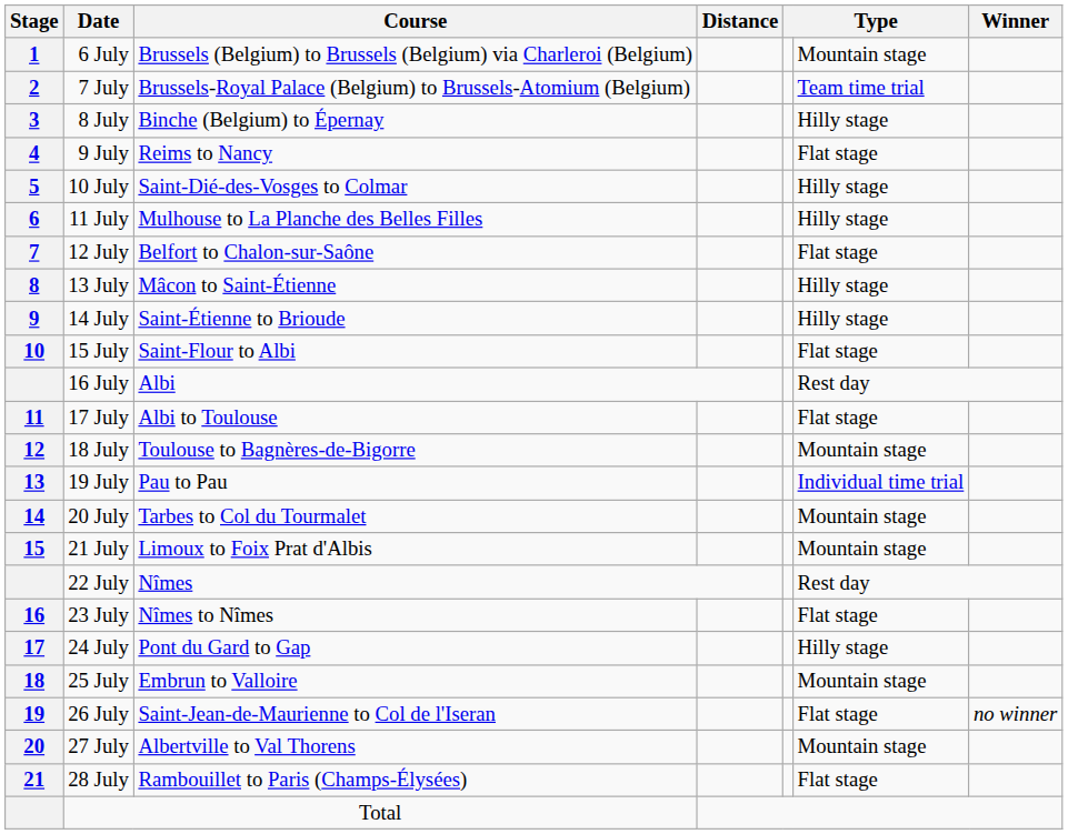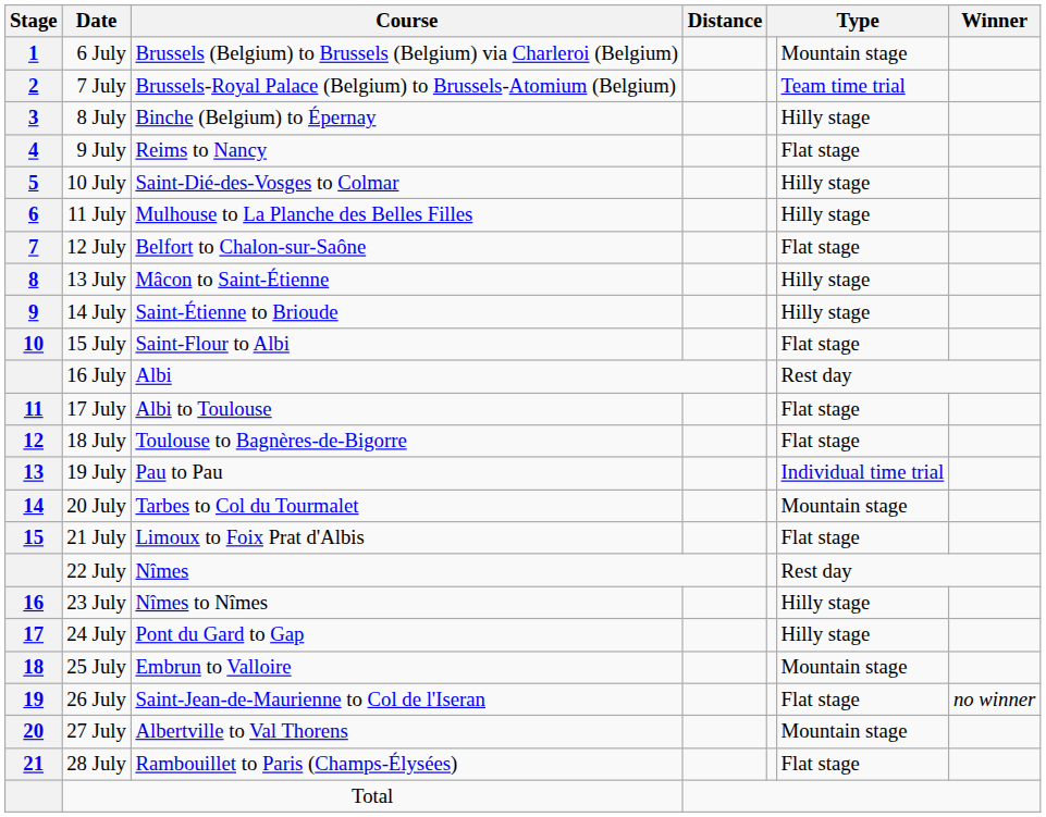18 July | column 6: Mountain stage -> Flat stage
21 July | column 6: Mountain stage -> Flat stage
23 July | column 6: Flat stage -> Hilly stage
